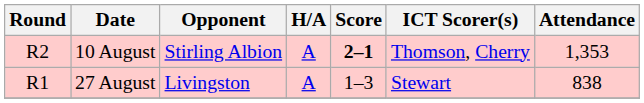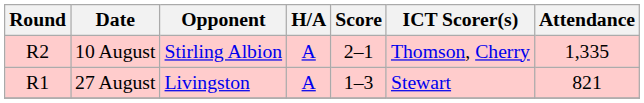10 August | Score: bold -> normal
10 August | Attendance: 1,353 -> 1,335
27 August | Attendance: 838 -> 821
